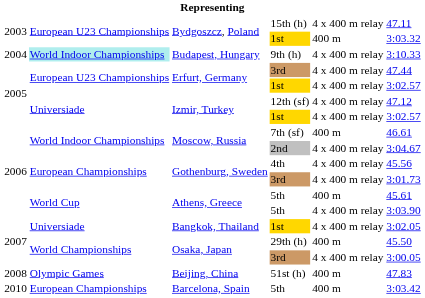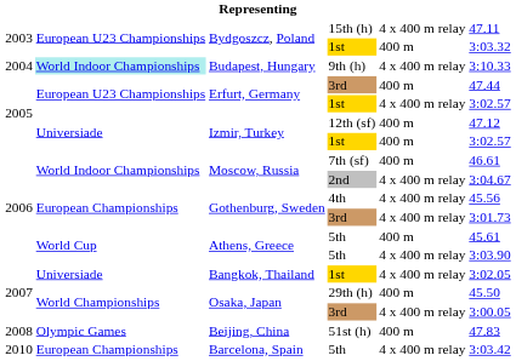Erfurt, Germany / 3rd | column 5: 4 x 400 m relay -> 400 m
Izmir, Turkey / 12th (sf) | column 5: 4 x 400 m relay -> 400 m
Izmir, Turkey / 1st | column 5: 4 x 400 m relay -> 400 m
Barcelona, Spain | column 5: 400 m -> 4 x 400 m relay
